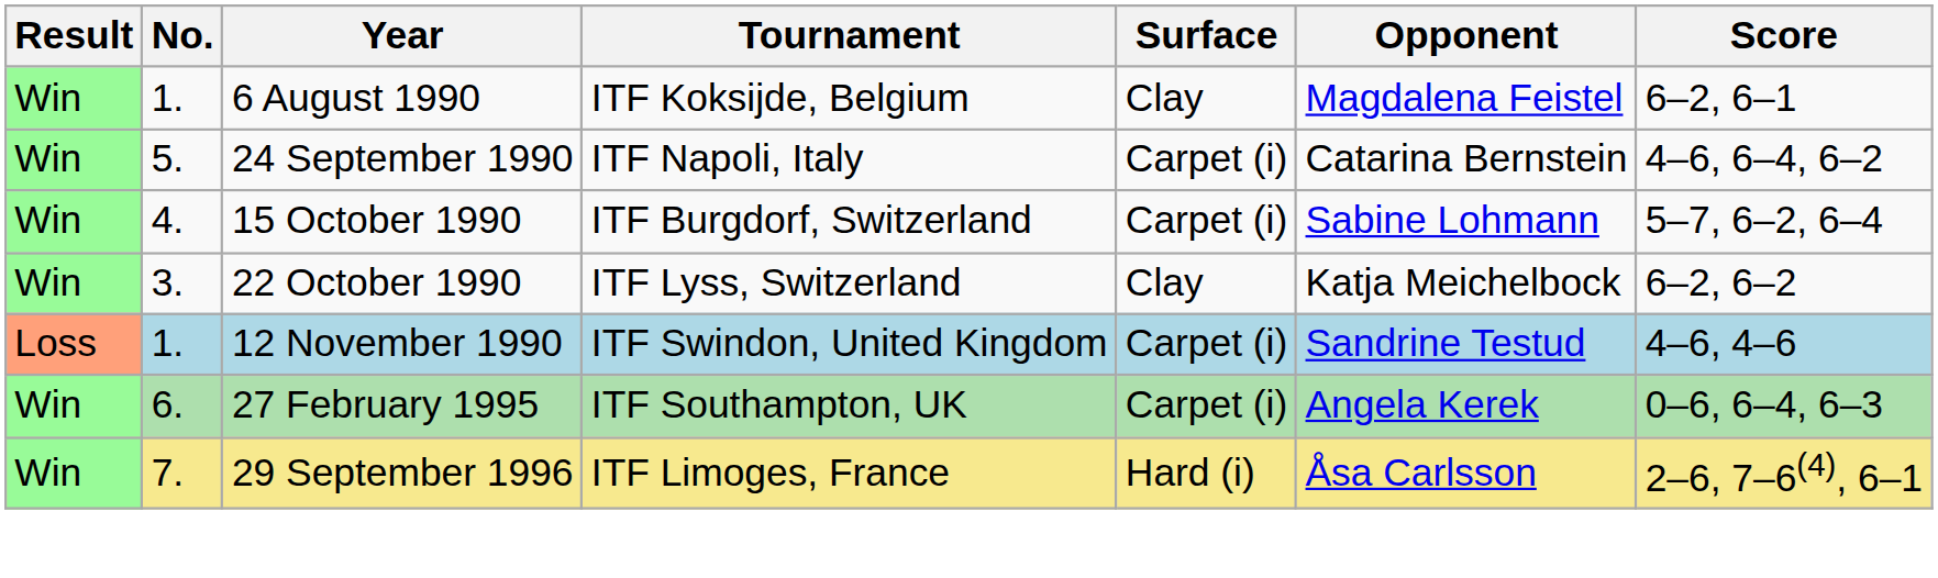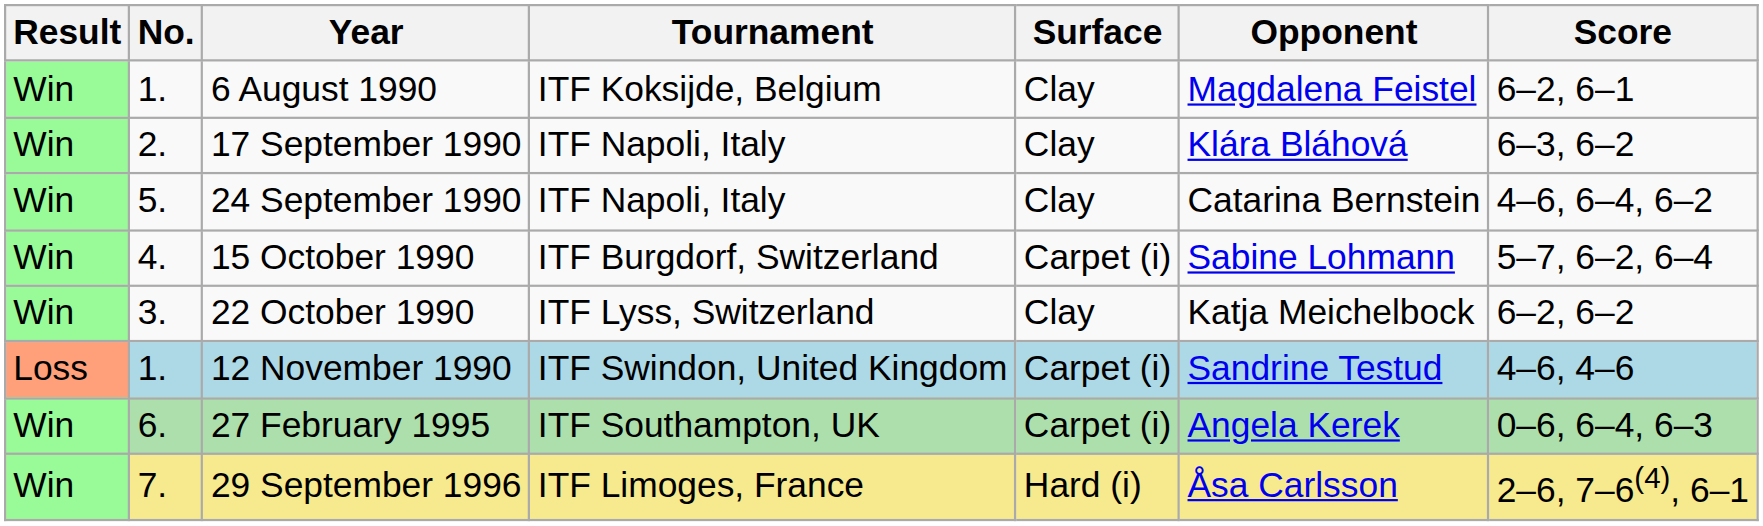+ row: Win | 2. | 17 September 1990 | ITF Napoli, Italy | Clay | Klára Bláhová | 6–3, 6–2
24 September 1990 | Surface: Carpet (i) -> Clay
